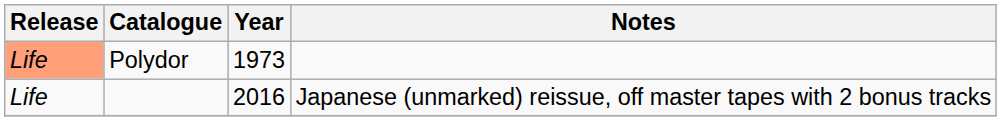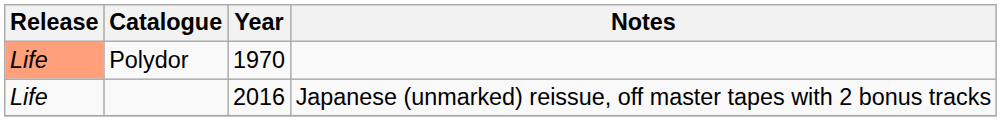Polydor | Year: 1973 -> 1970
